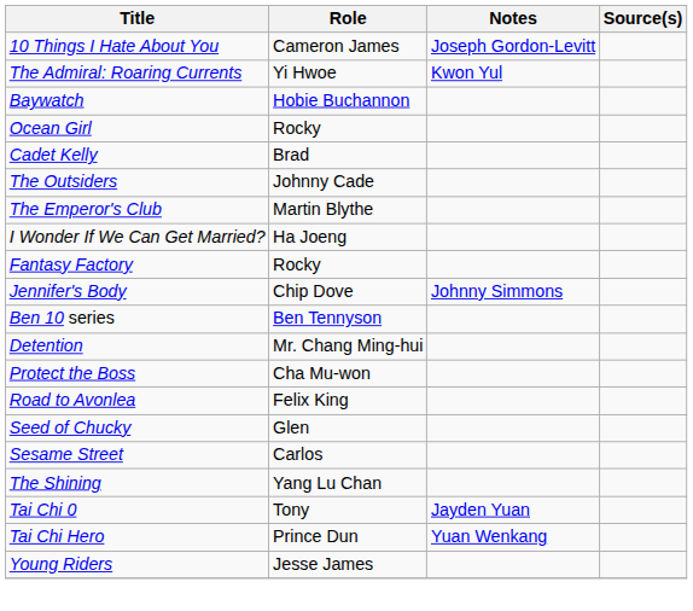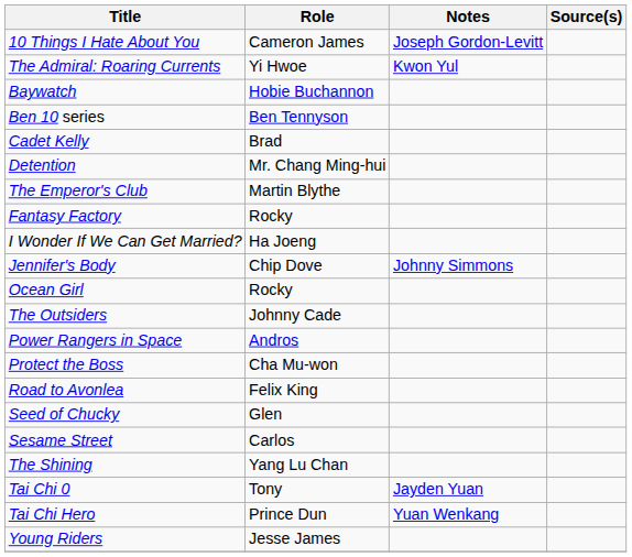rows swapped: Ben 10 series <-> Ocean Girl
rows swapped: Detention <-> The Outsiders
rows swapped: Fantasy Factory <-> I Wonder If We Can Get Married?
+ row: Power Rangers in Space | Andros
